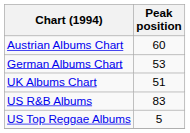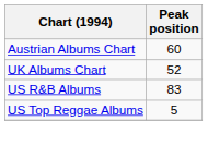- row: German Albums Chart | 53
UK Albums Chart | Peak position: 51 -> 52
